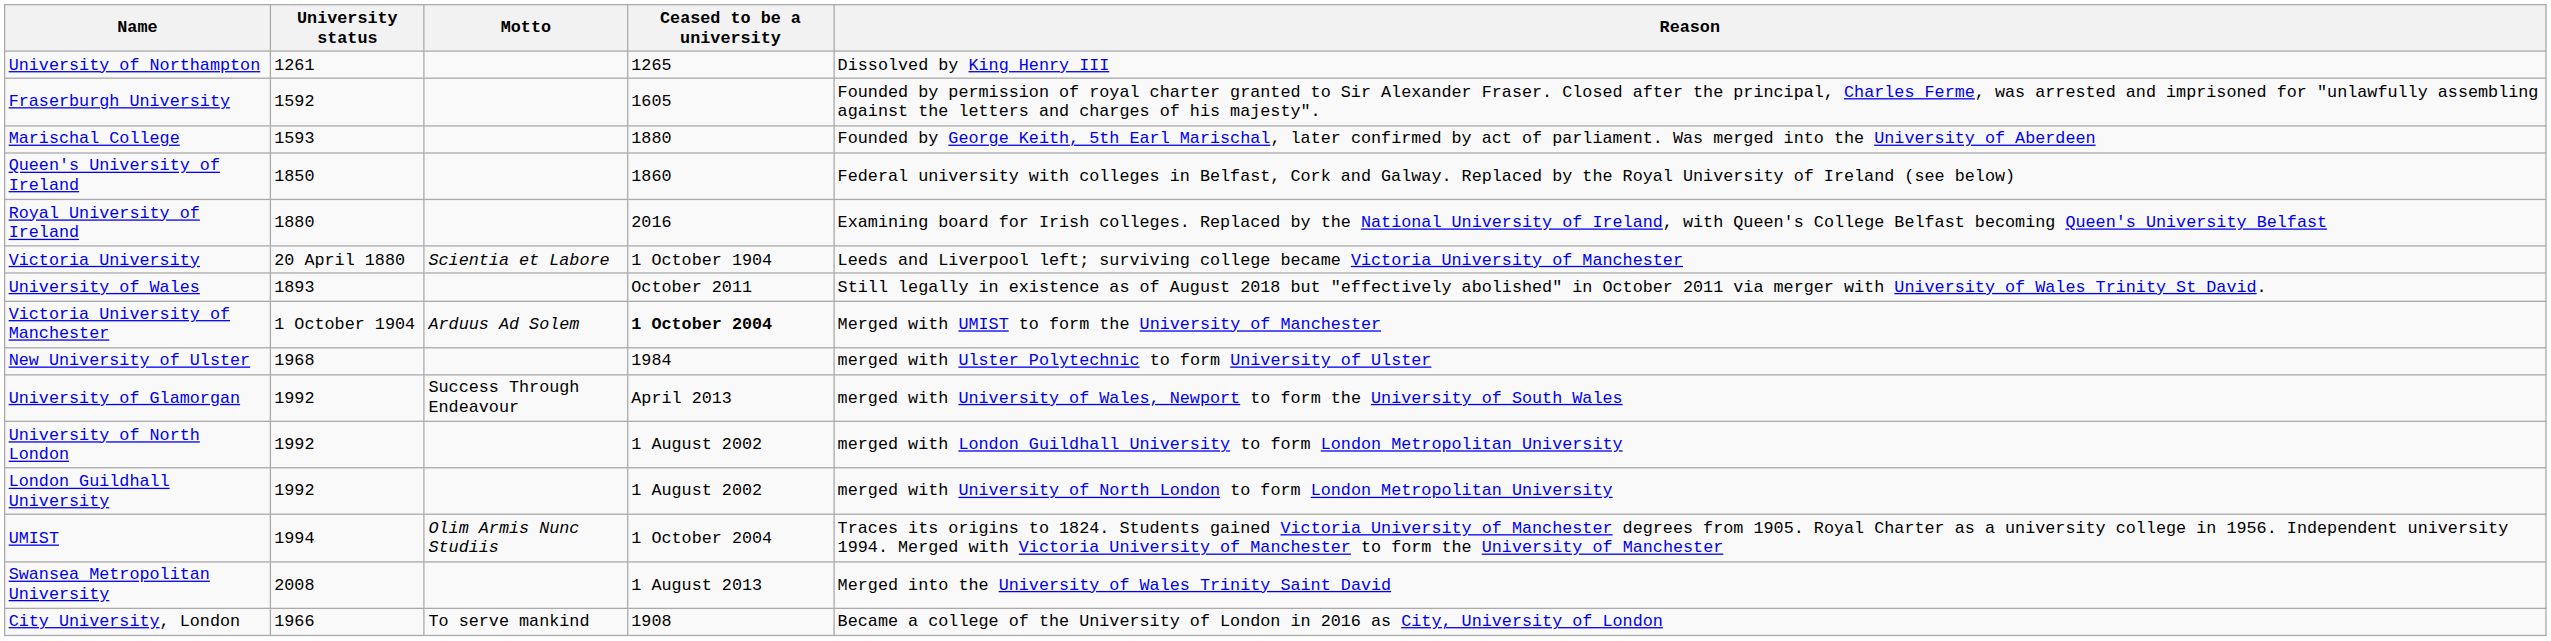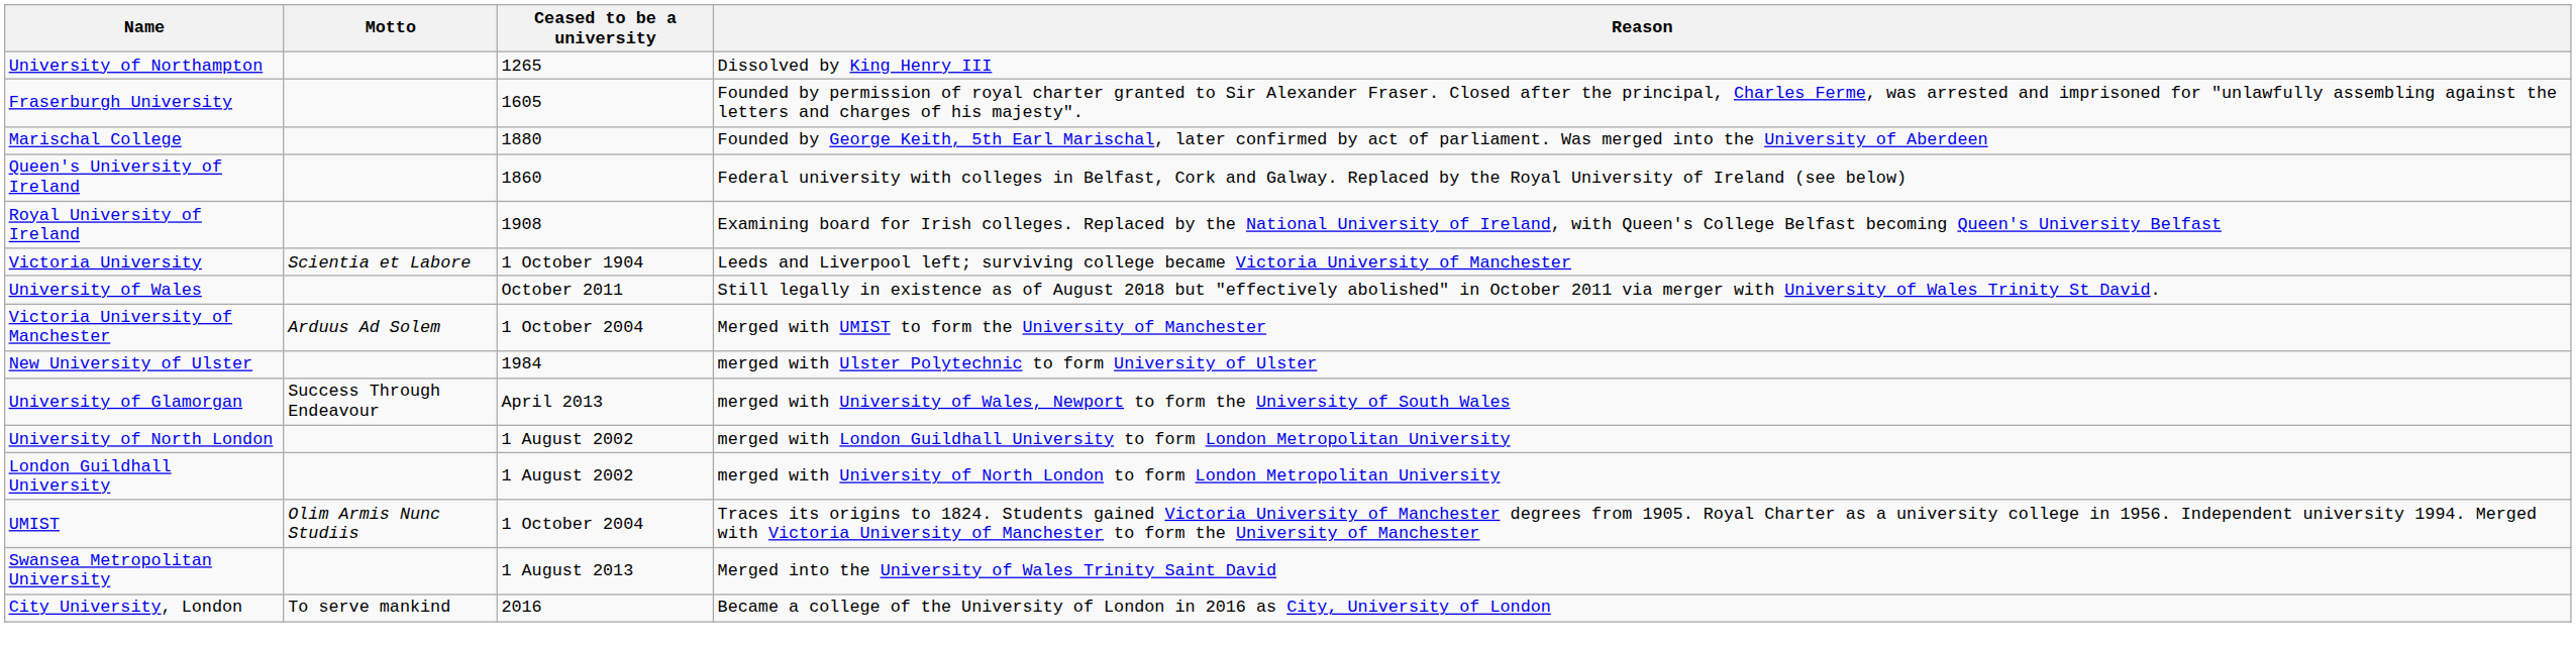- column: University status | 1261 | 1592 | 1593 | 1850 | 1880 | 20 April 1880 | 1893 | 1 October 1904 | 1968 | 1992 | 1992 | 1992 | 1994 | 2008 | 1966
Royal University of Ireland | Ceased to be a university: 2016 -> 1908
Victoria University of Manchester | Ceased to be a university: bold -> normal
City University, London | Ceased to be a university: 1908 -> 2016
